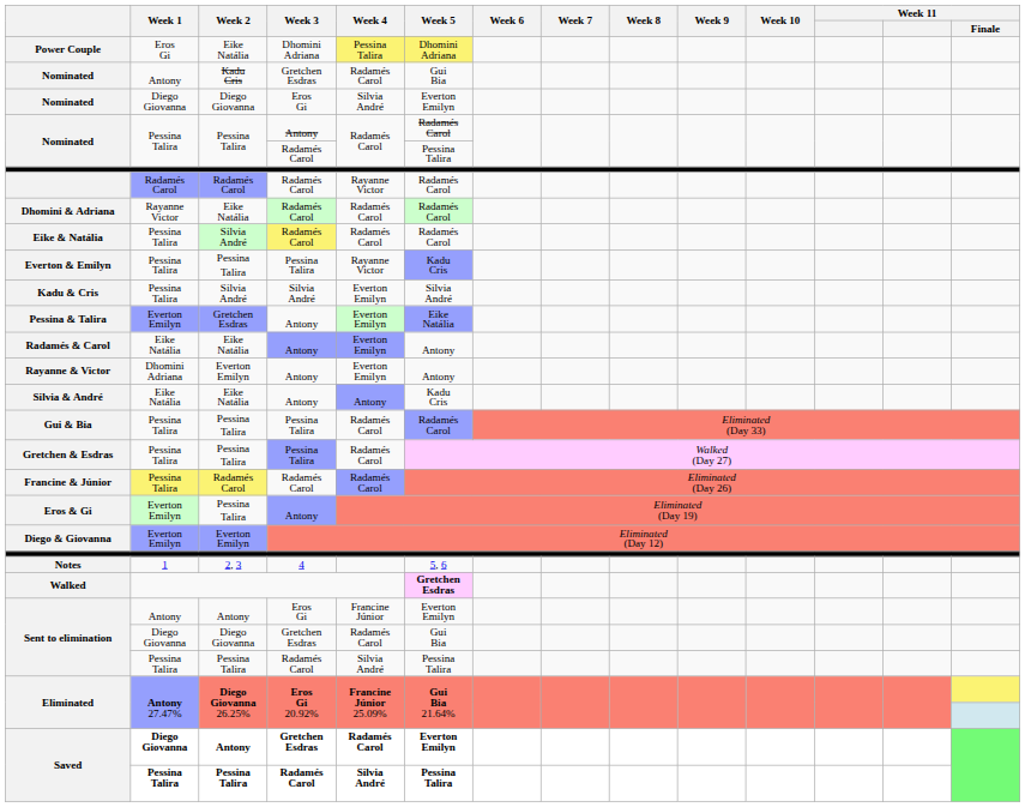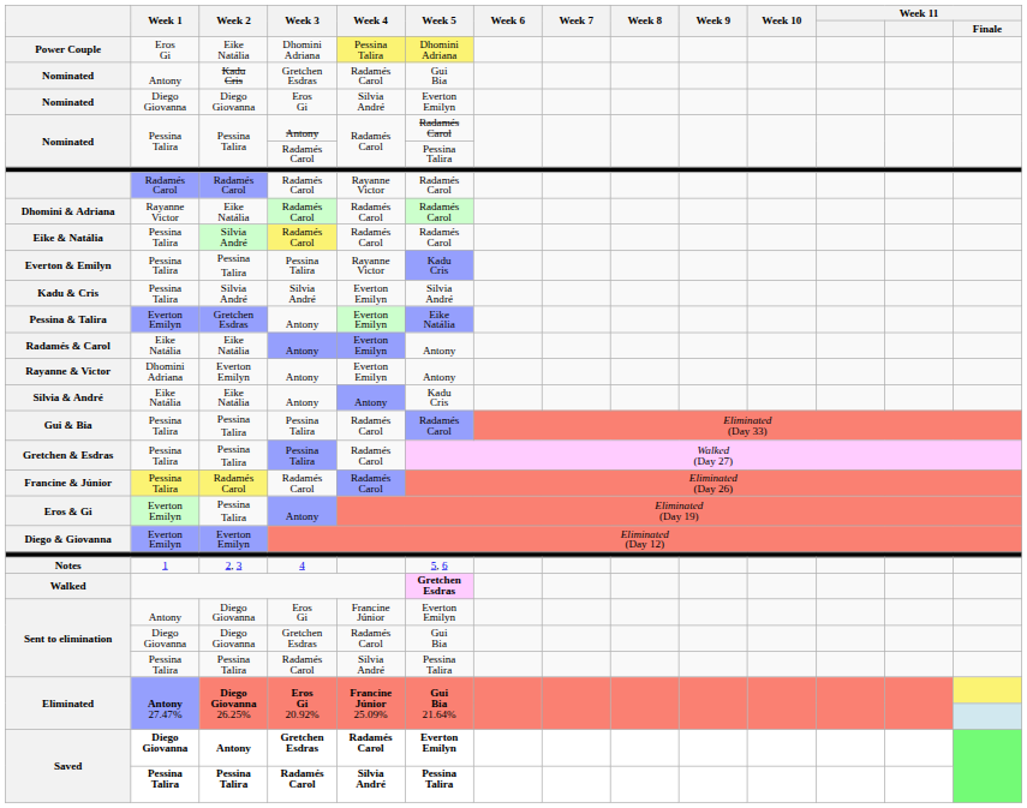Sent to elimination / Eros Gi | Week 2: Antony -> Diego Giovanna
